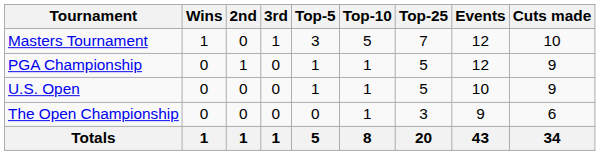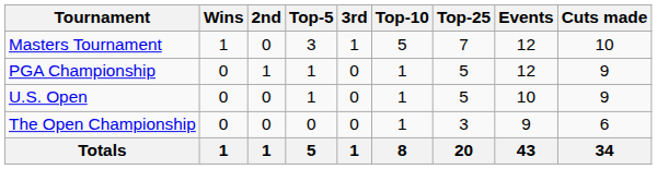columns swapped: 3rd <-> Top-5
